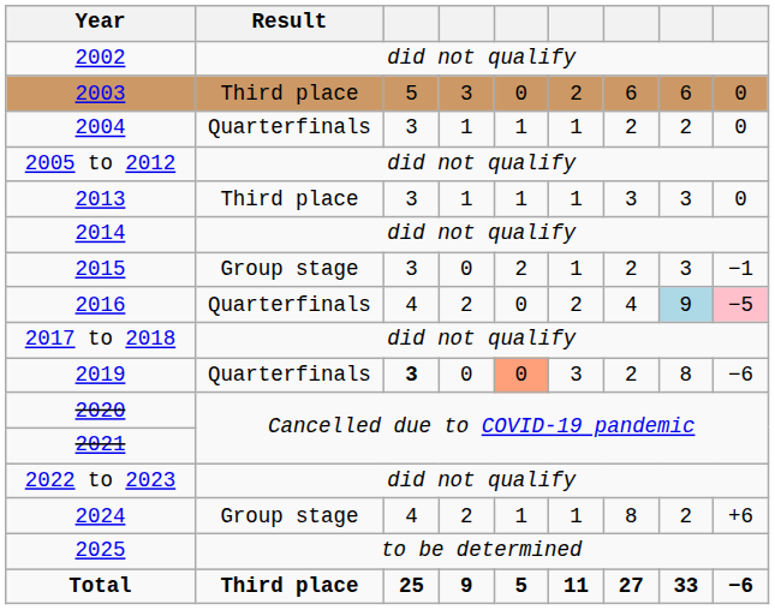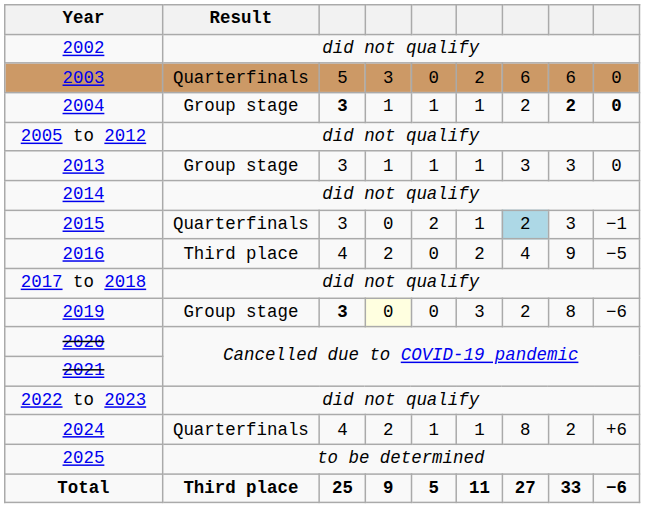2003 | Result: Third place -> Quarterfinals
2004 | Result: Quarterfinals -> Group stage
2004 | column 3: normal -> bold
2004 | column 8: normal -> bold
2004 | column 9: normal -> bold
2013 | Result: Third place -> Group stage
2015 | Result: Group stage -> Quarterfinals
2015 | column 7: no background -> lightblue background
2016 | Result: Quarterfinals -> Third place
2016 | column 8: lightblue background -> no background
2016 | column 9: pink background -> no background
2019 | Result: Quarterfinals -> Group stage
2019 | column 4: no background -> lightyellow background
2019 | column 5: lightsalmon background -> no background
2024 | Result: Group stage -> Quarterfinals
